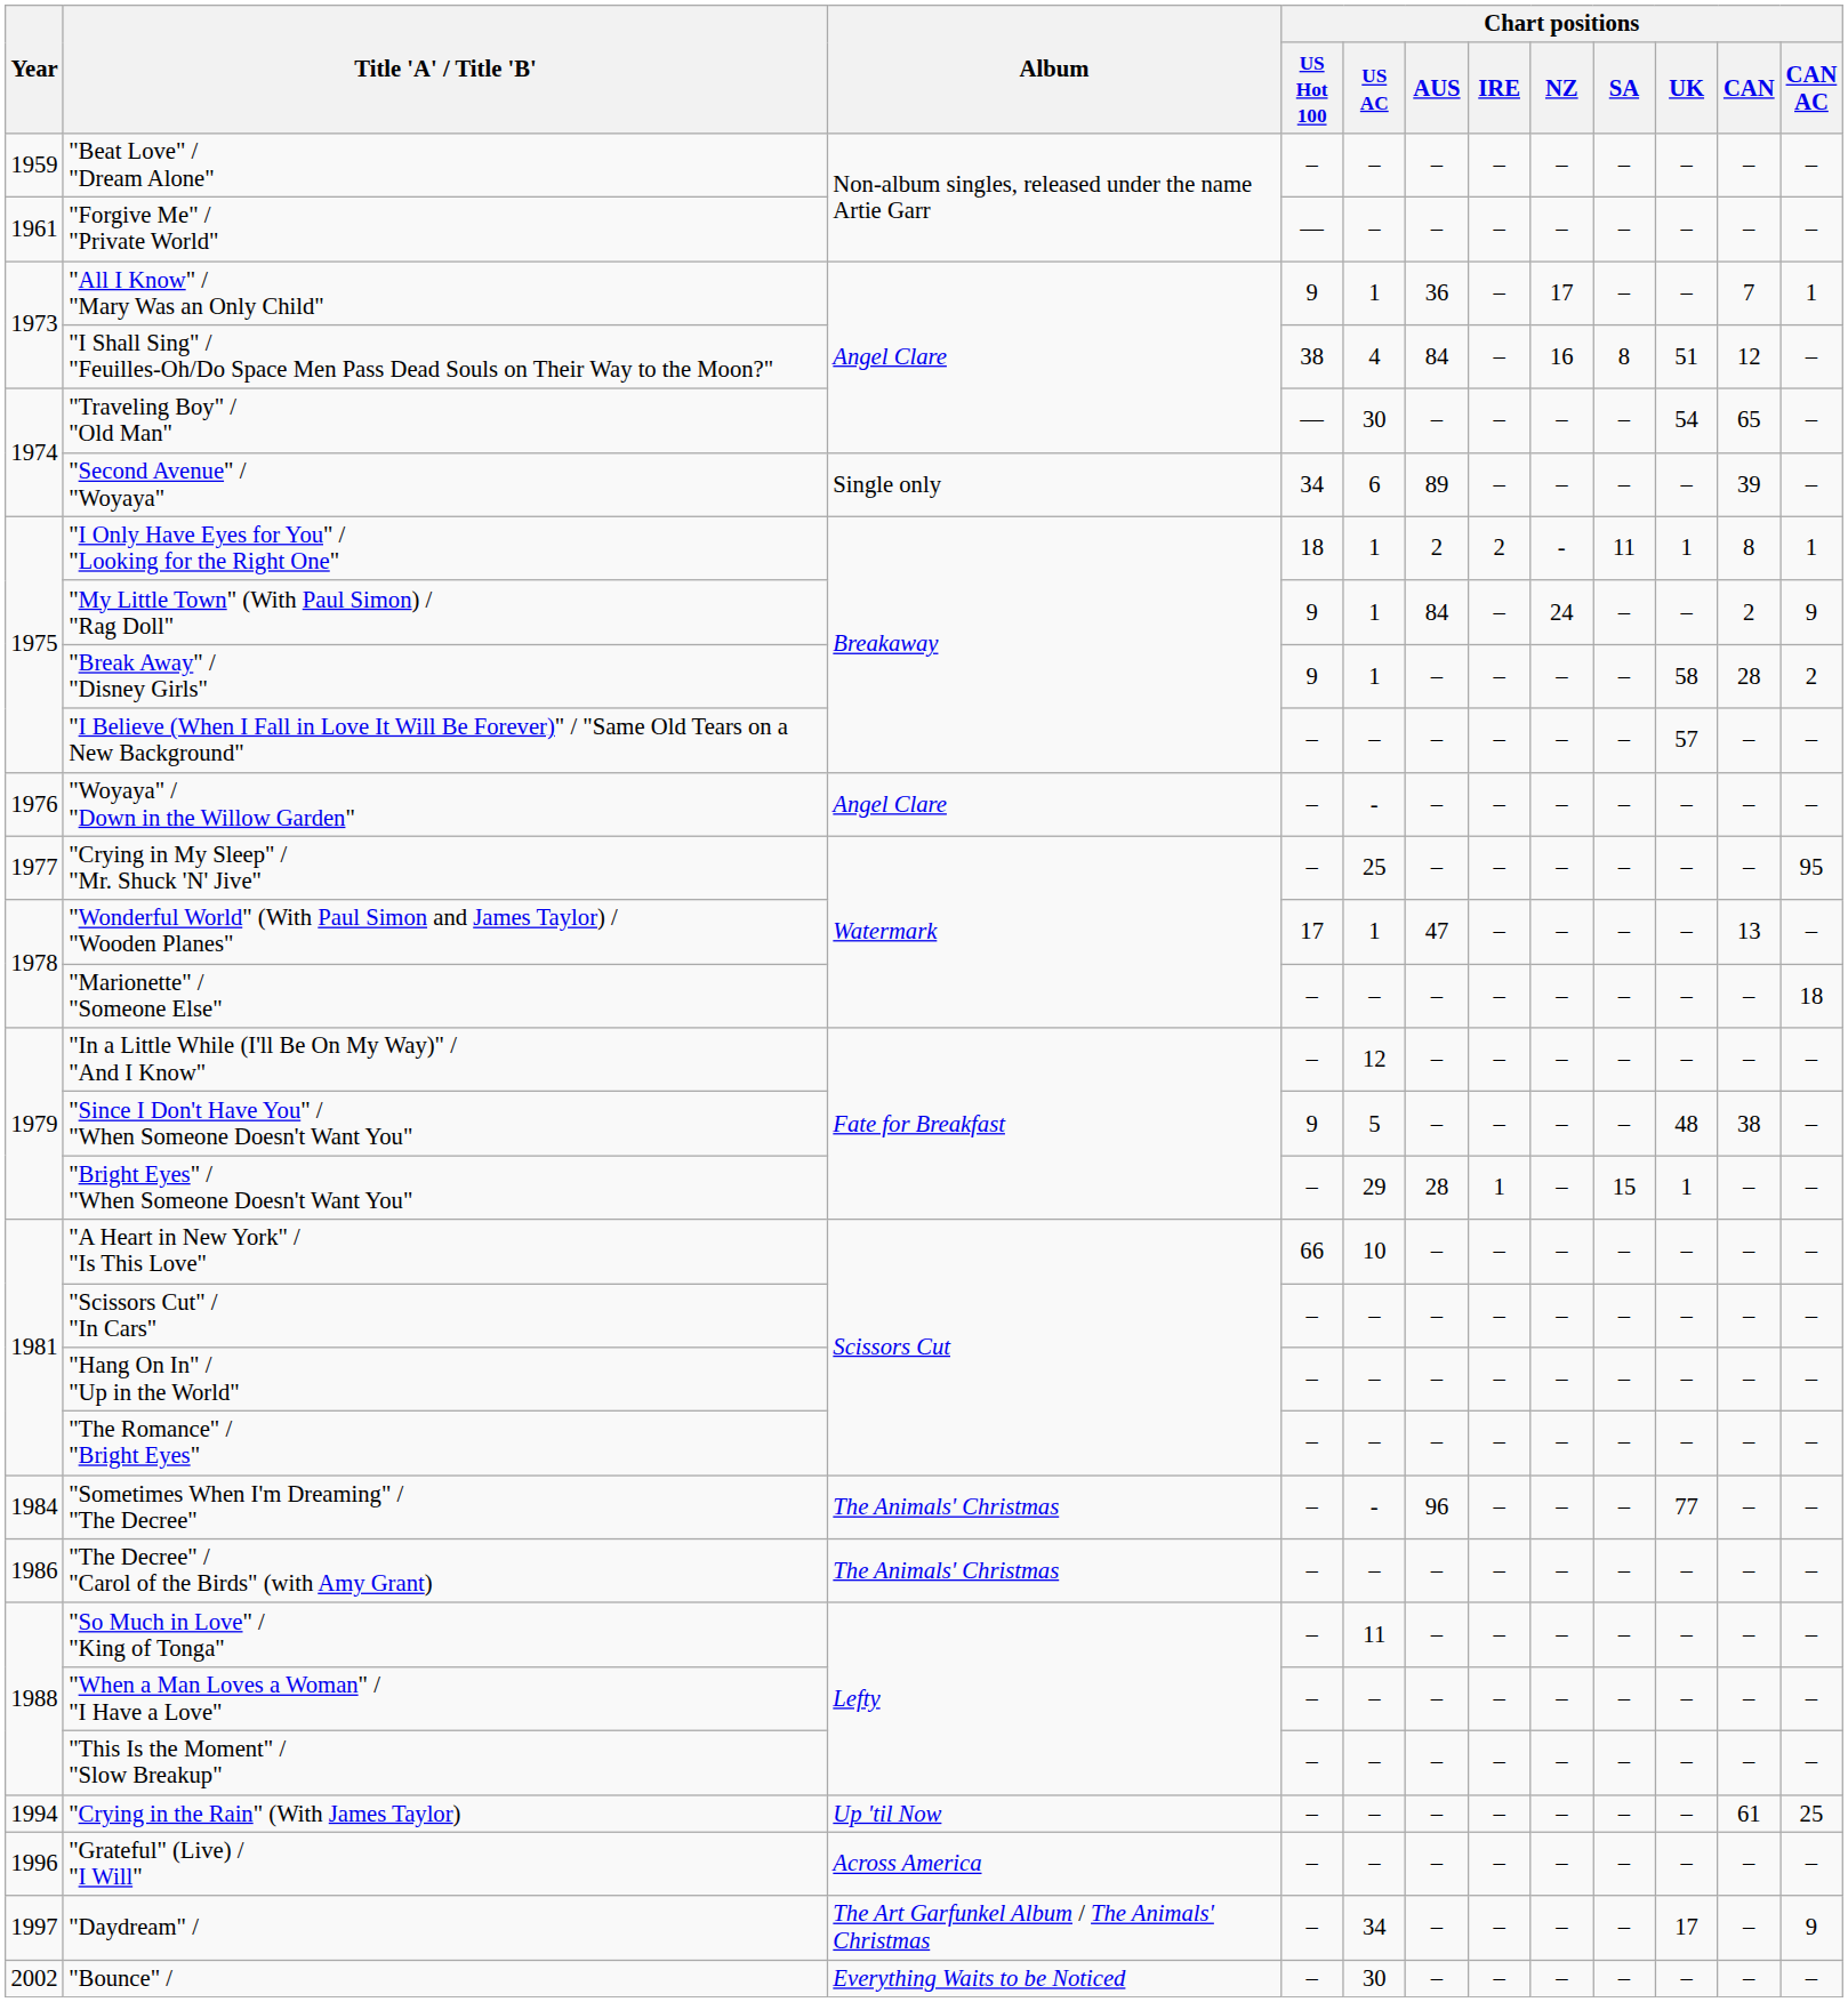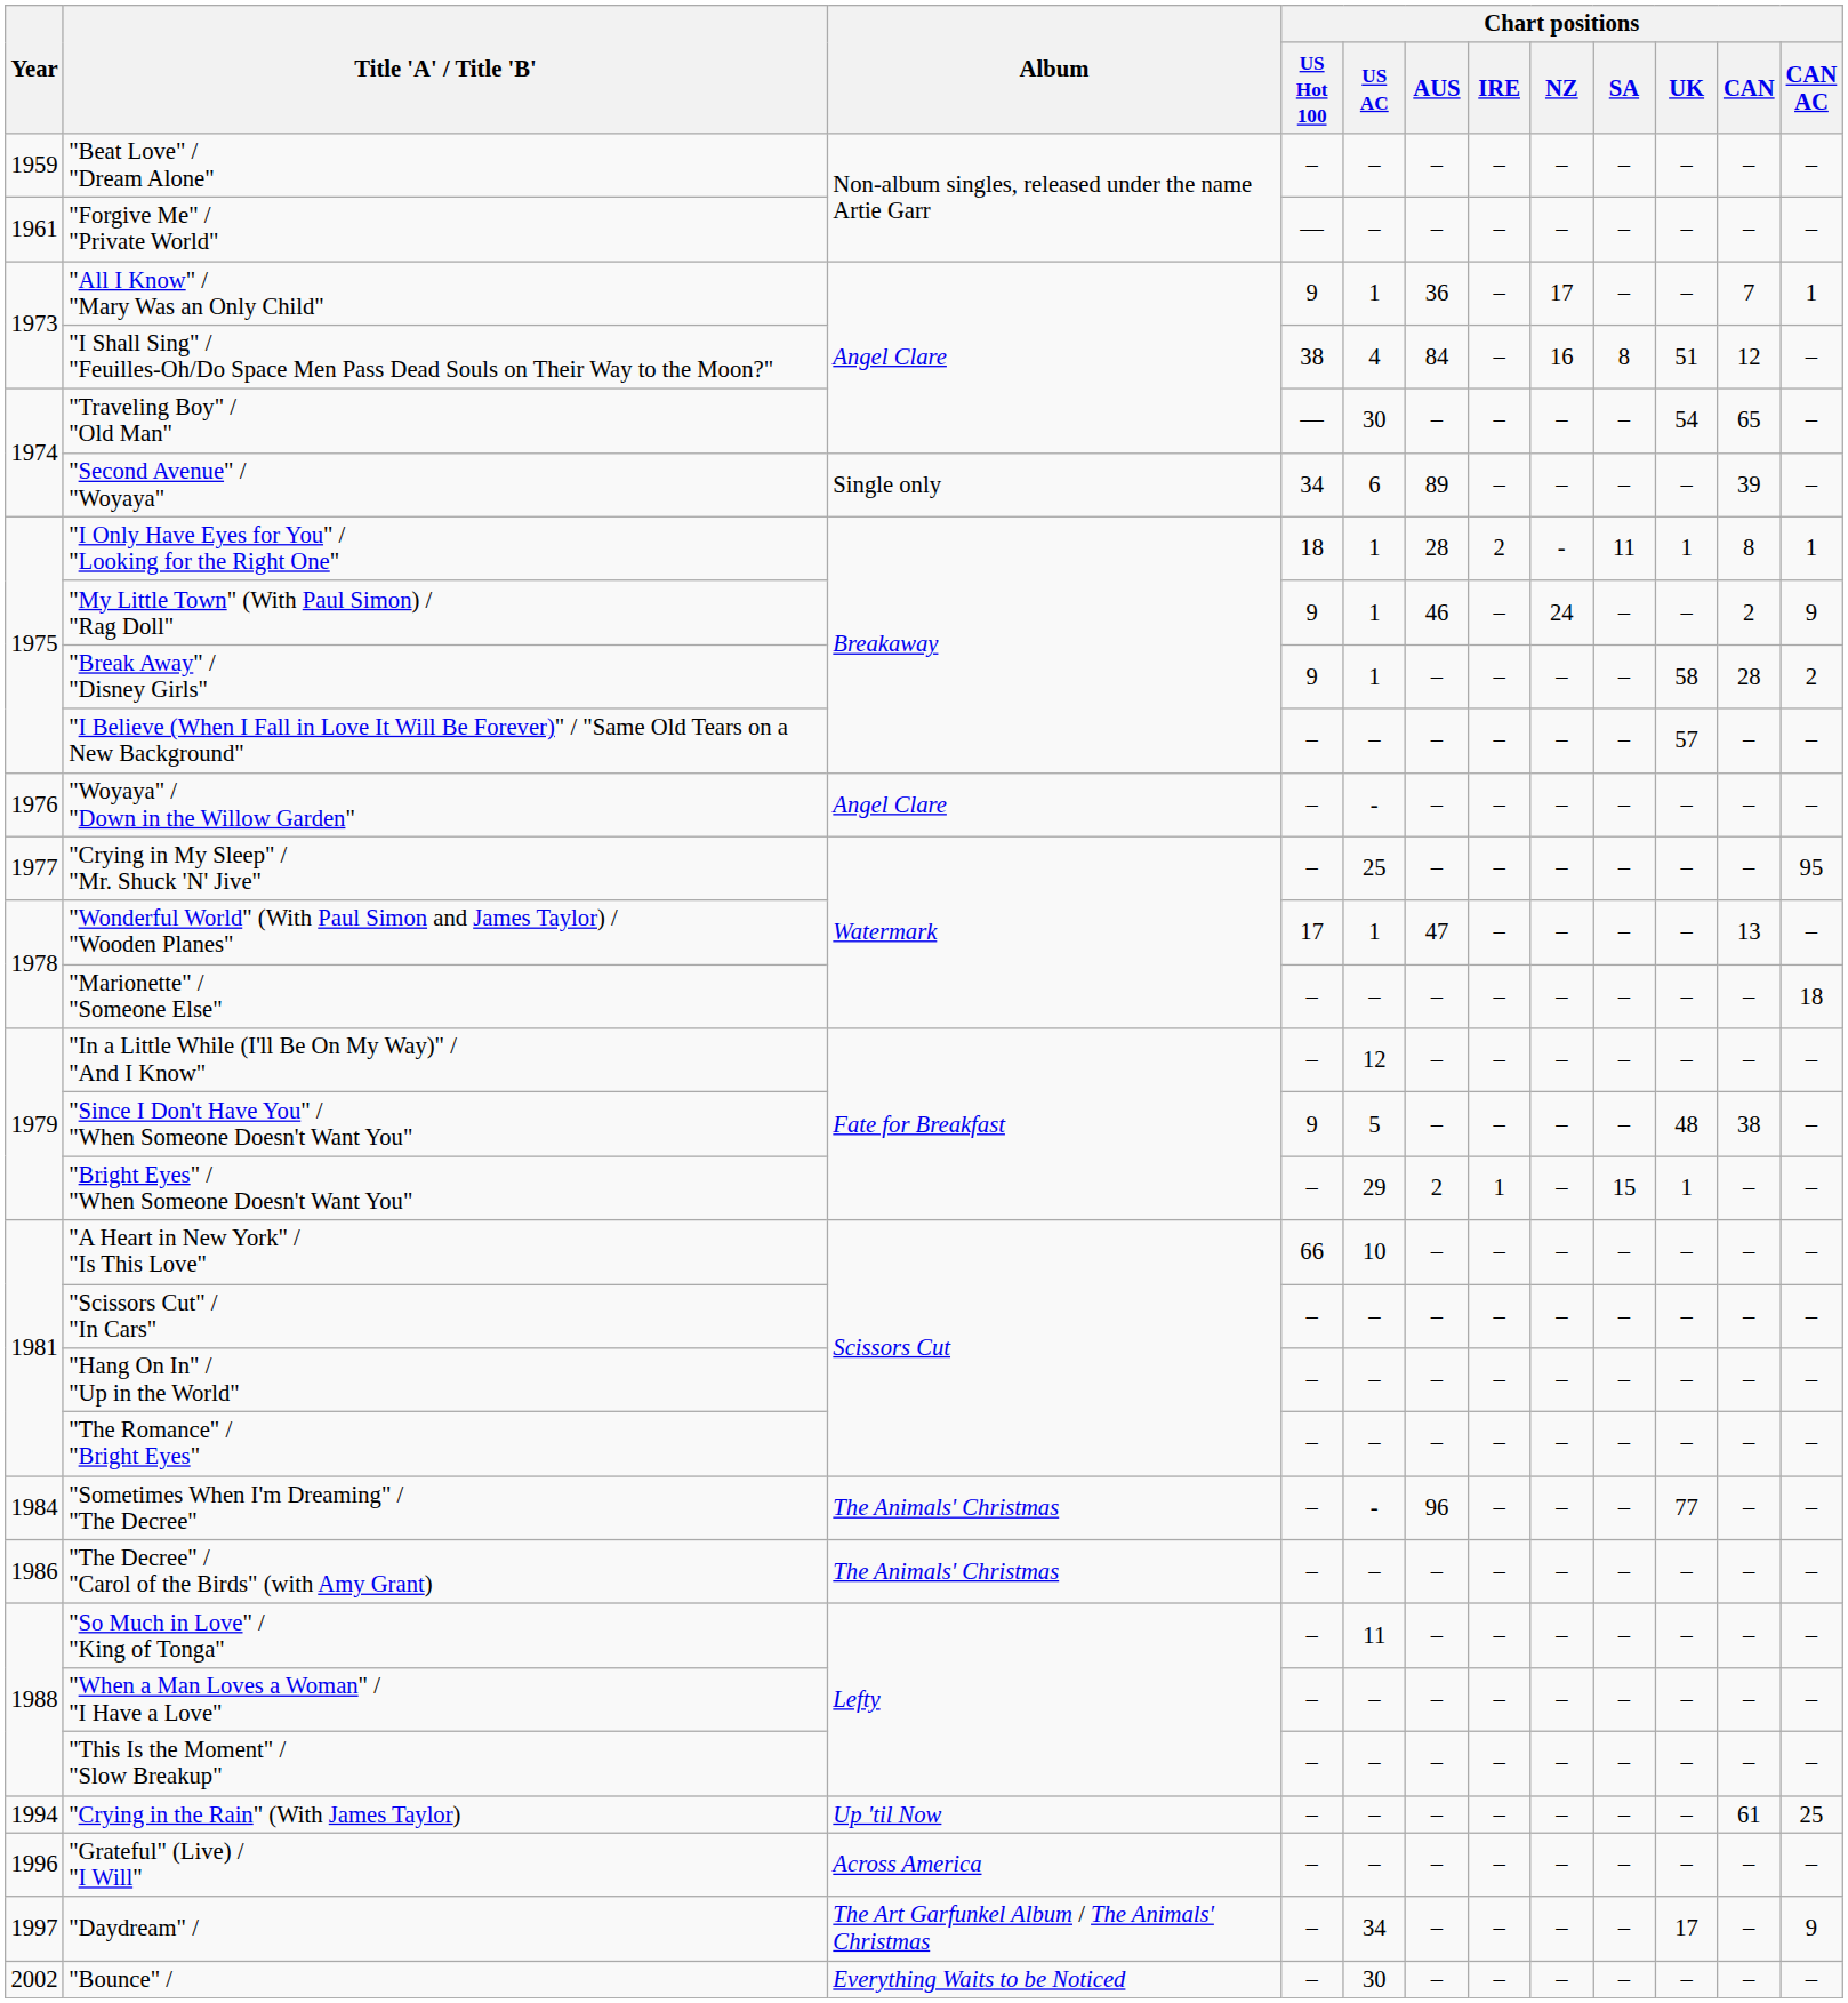"I Only Have Eyes for You" / "Looking for the Right One" | Chart positions / AUS: 2 -> 28
"My Little Town" (With Paul Simon) / "Rag Doll" | Chart positions / AUS: 84 -> 46
"Bright Eyes" / "When Someone Doesn't Want You" | Chart positions / AUS: 28 -> 2
